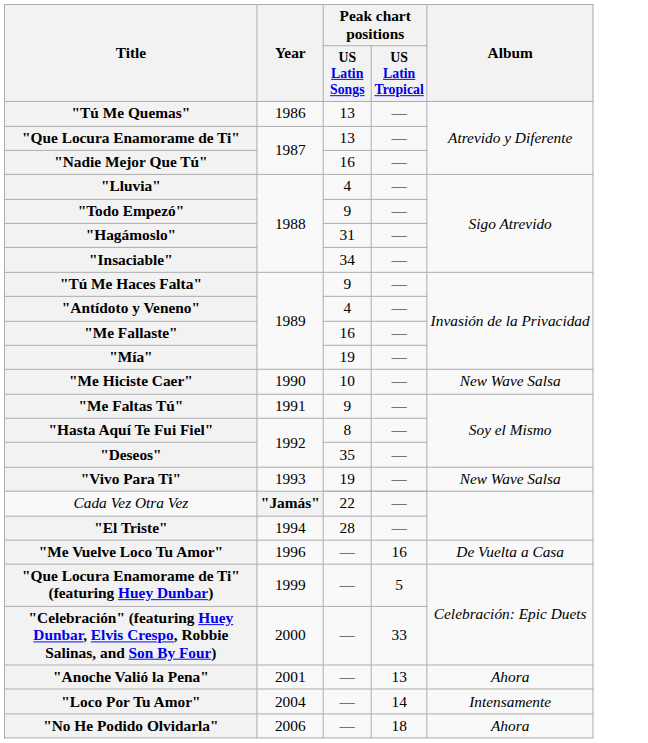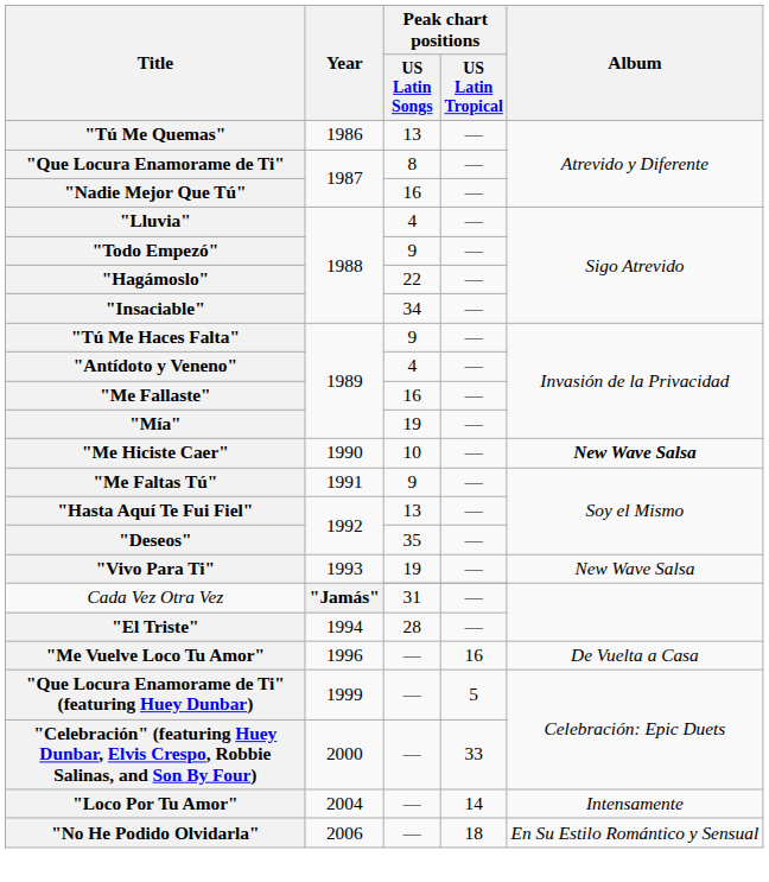"Que Locura Enamorame de Ti" | Peak chart positions / US Latin Songs: 13 -> 8
"Hagámoslo" | Peak chart positions / US Latin Songs: 31 -> 22
"Me Hiciste Caer" | Album: normal -> bold
"Hasta Aquí Te Fui Fiel" | Peak chart positions / US Latin Songs: 8 -> 13
Cada Vez Otra Vez / "Jamás" | Peak chart positions / US Latin Songs: 22 -> 31
- row: "Anoche Valió la Pena" | 2001 | — | 13 | Ahora
"No He Podido Olvidarla" | Album: Ahora -> En Su Estilo Romántico y Sensual
